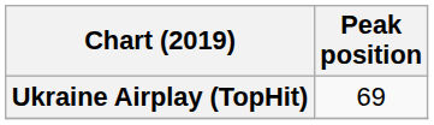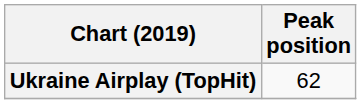Ukraine Airplay (TopHit) | Peak position: 69 -> 62
